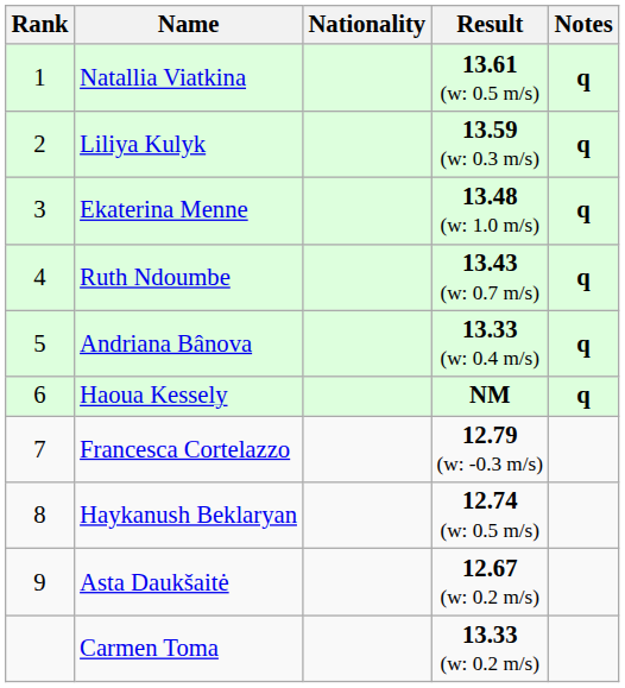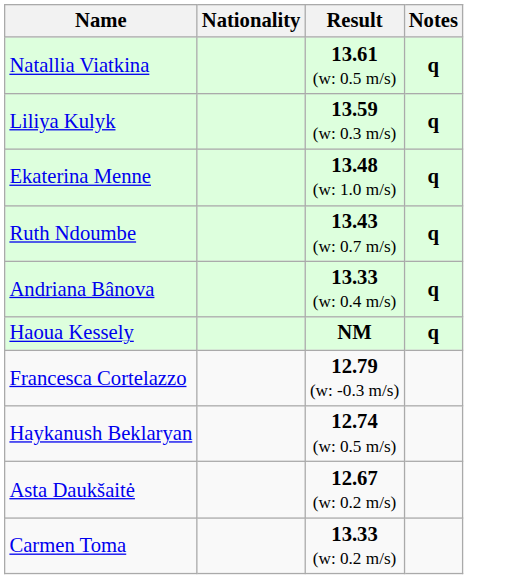- column: Rank | 1 | 2 | 3 | 4 | 5 | 6 | 7 | 8 | 9
